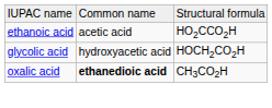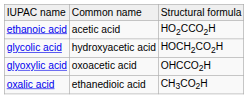+ row: glyoxylic acid | oxoacetic acid | OHCCO2H
oxalic acid | column 2: bold -> normal
